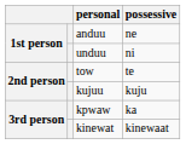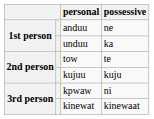unduu | possessive: ni -> ka
kpwaw | possessive: ka -> ni
